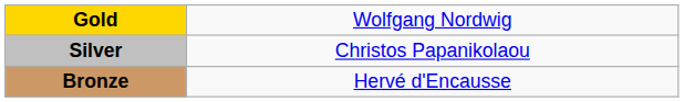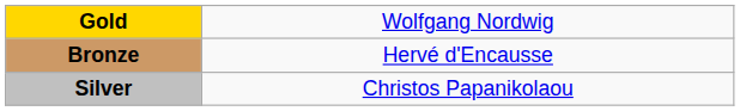rows swapped: Silver <-> Bronze
